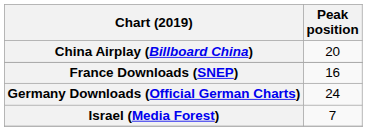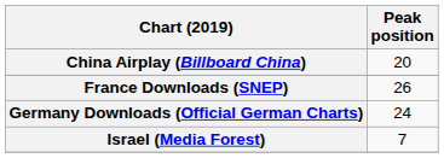France Downloads (SNEP) | Peak position: 16 -> 26
